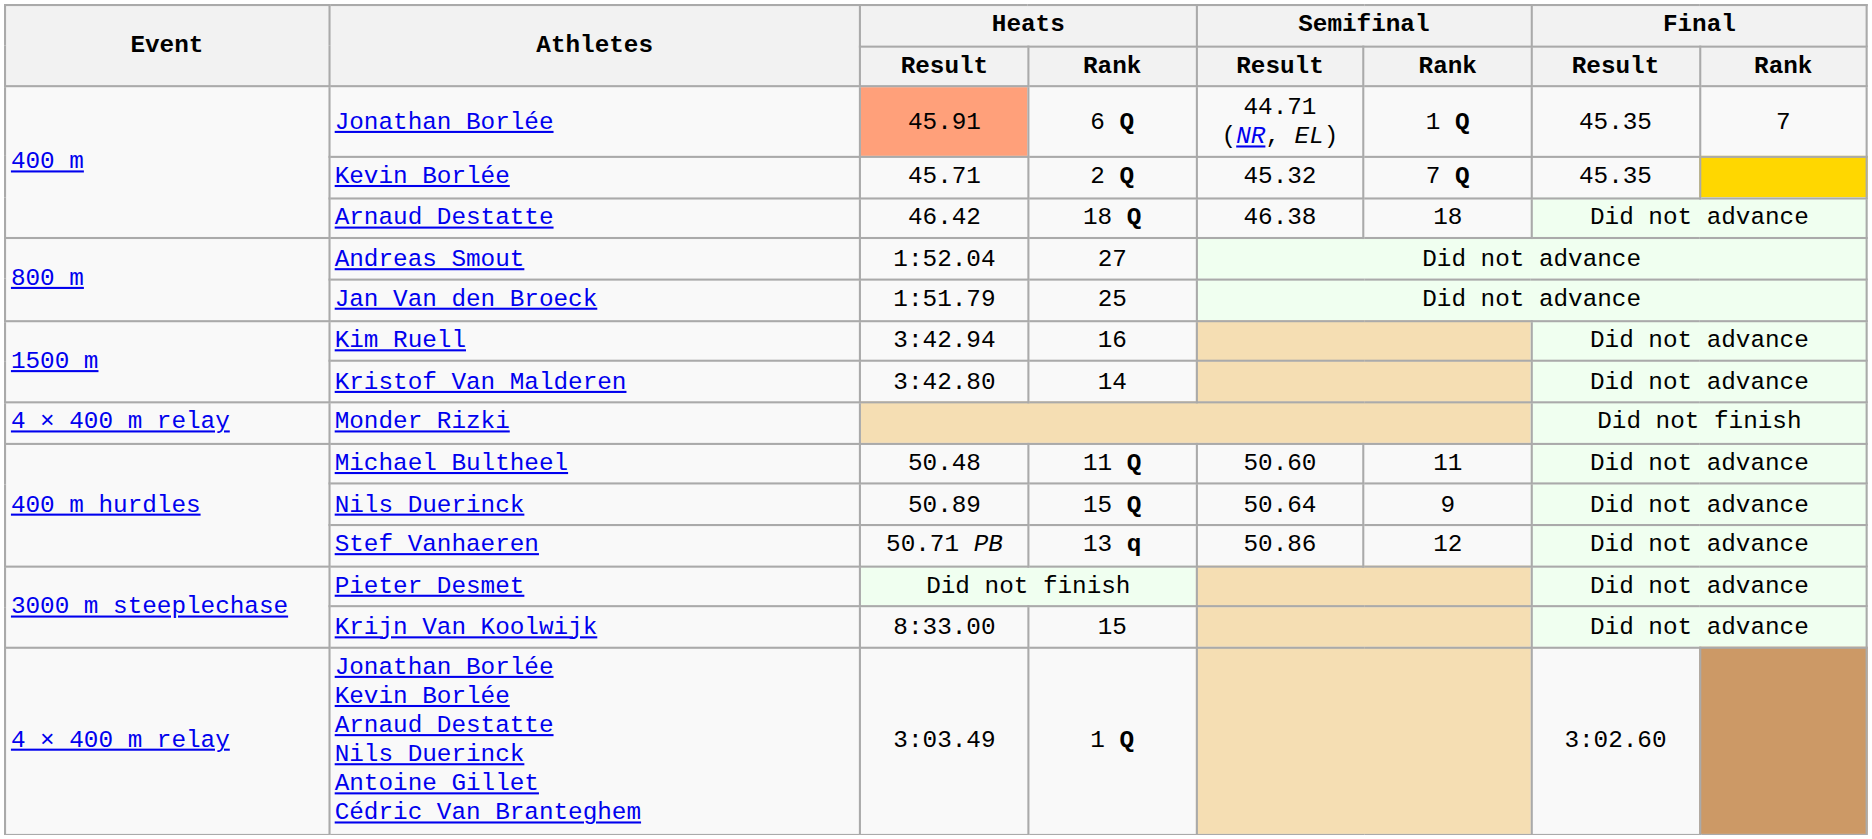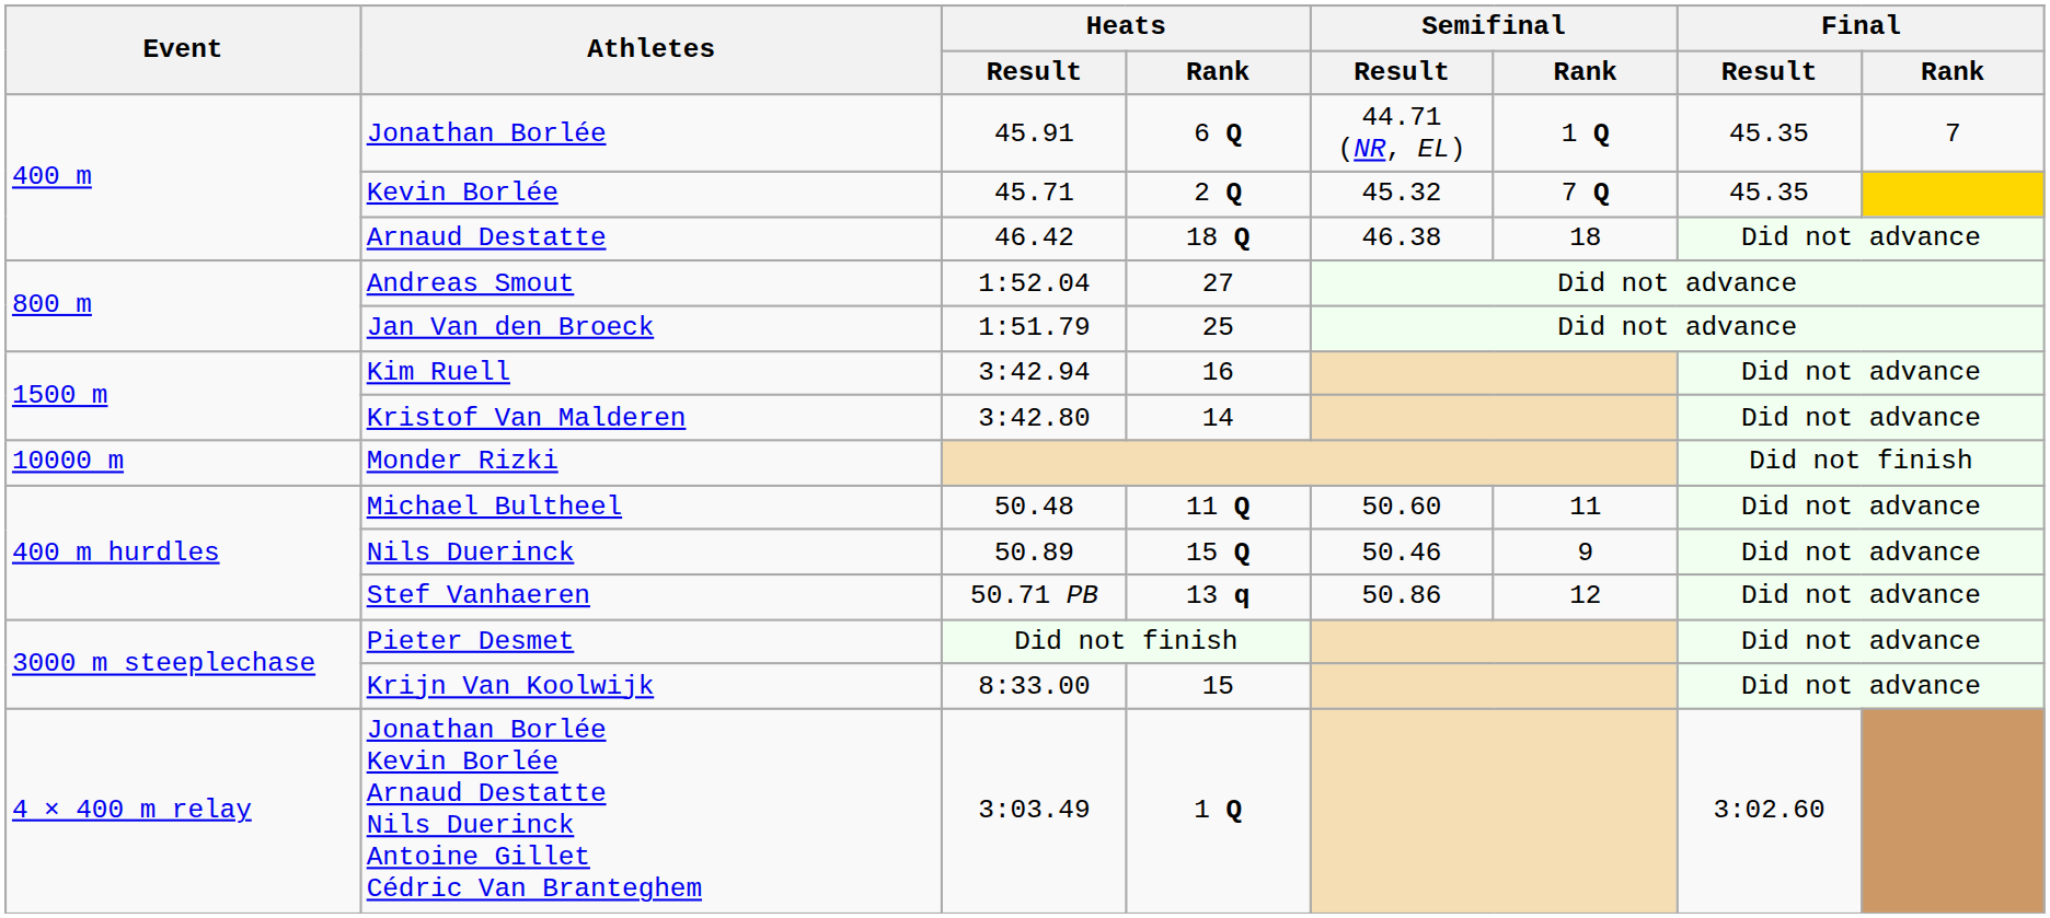Jonathan Borlée | Heats / Result: lightsalmon background -> no background
Monder Rizki | Event: 4 × 400 m relay -> 10000 m
Nils Duerinck | Semifinal / Result: 50.64 -> 50.46
